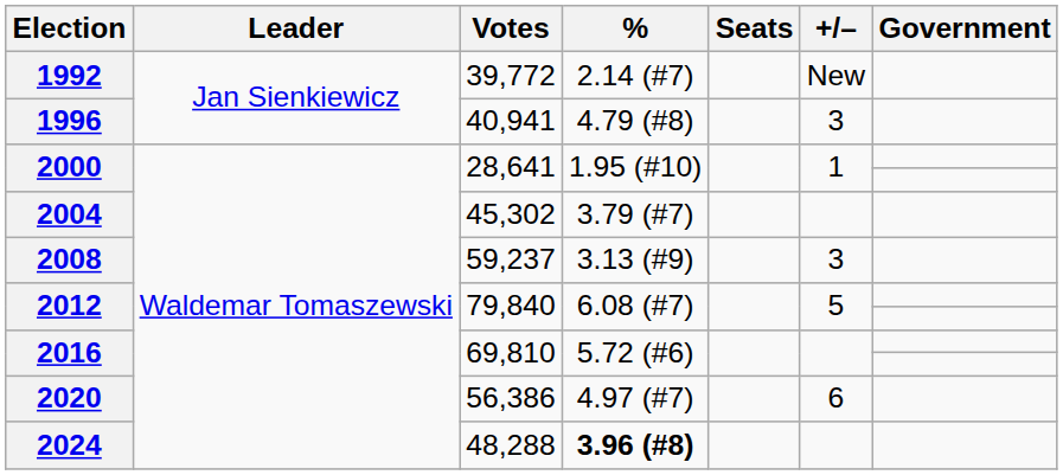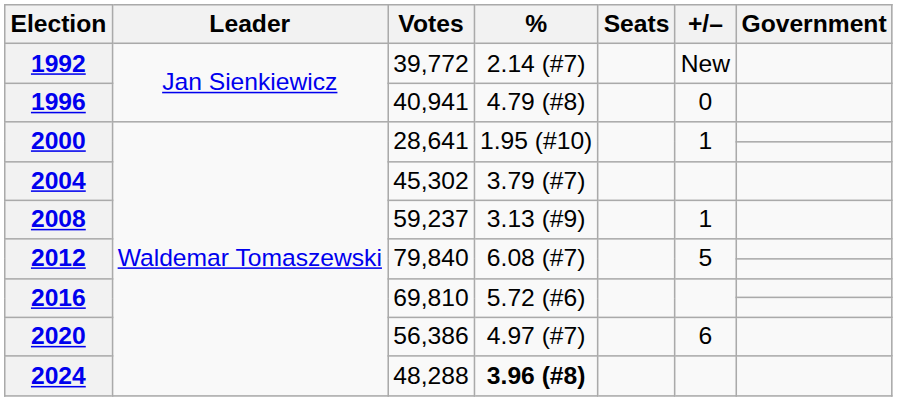1996 | +/–: 3 -> 0
2008 | +/–: 3 -> 1
